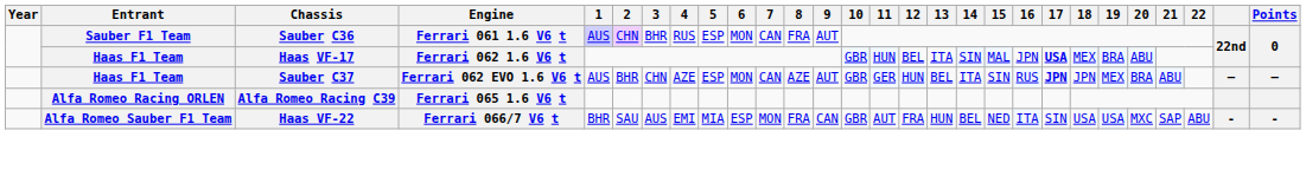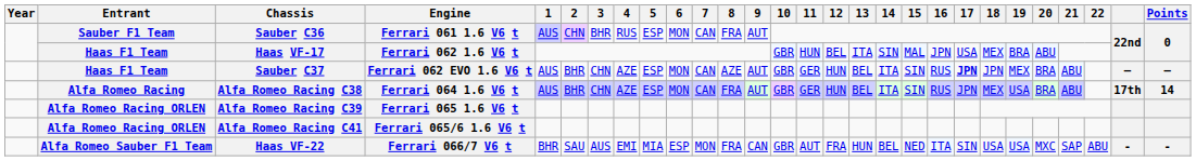Haas VF-17 | 17: bold -> normal
+ row: Alfa Romeo Racing | Alfa Romeo Racing C38 | Ferrari 064 1.6 V6 t | AUS | BHR | CHN | AZE | ESP | MON | CAN | FRA | AUT | GBR | GER | HUN | BEL | ITA | SIN | RUS | JPN | MEX | USA | BRA | ABU | 17th | 14
+ row: Alfa Romeo Racing ORLEN | Alfa Romeo Racing C41 | Ferrari 065/6 1.6 V6 t
